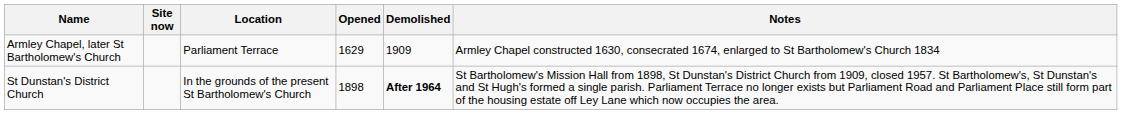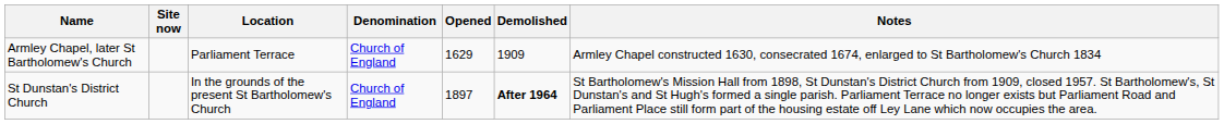+ column: Denomination | Church of England | Church of England
St Dunstan's District Church | Opened: 1898 -> 1897
